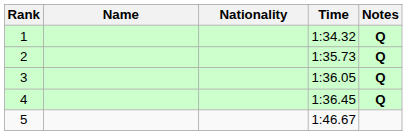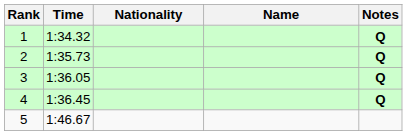columns swapped: Name <-> Time
